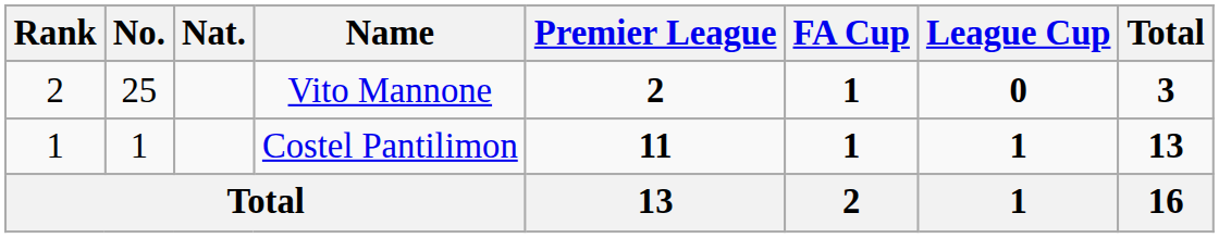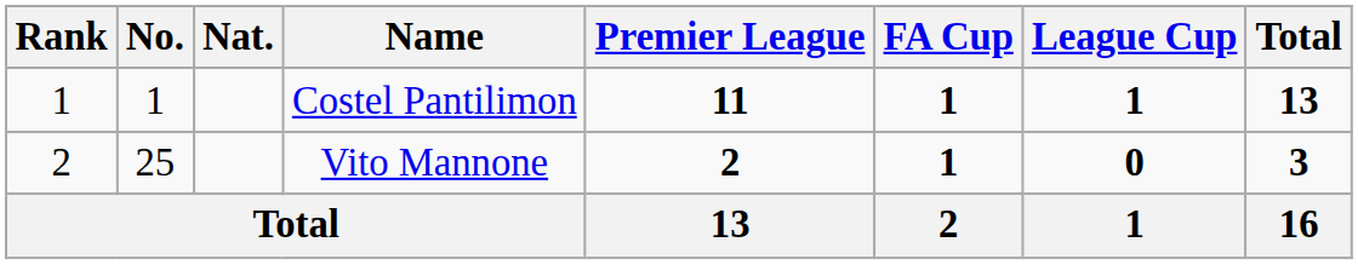rows swapped: Costel Pantilimon <-> Vito Mannone
